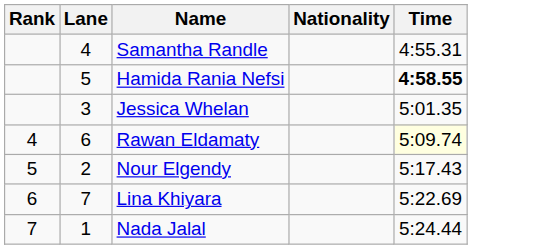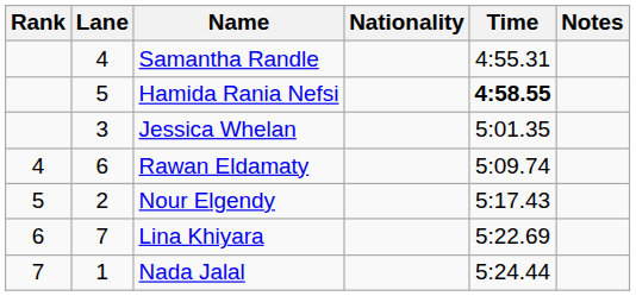+ column: Notes
Rawan Eldamaty | Time: lightyellow background -> no background
